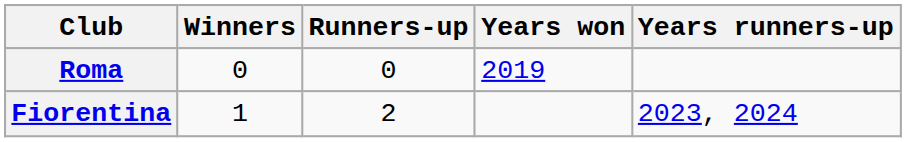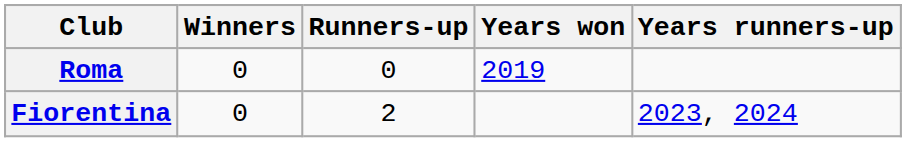Fiorentina | Winners: 1 -> 0
